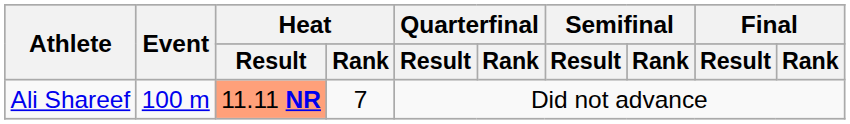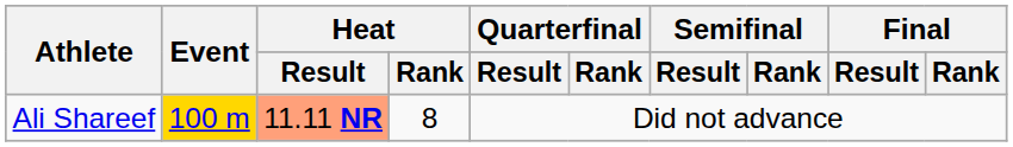Ali Shareef | Event: no background -> gold background
Ali Shareef | Heat / Rank: 7 -> 8
